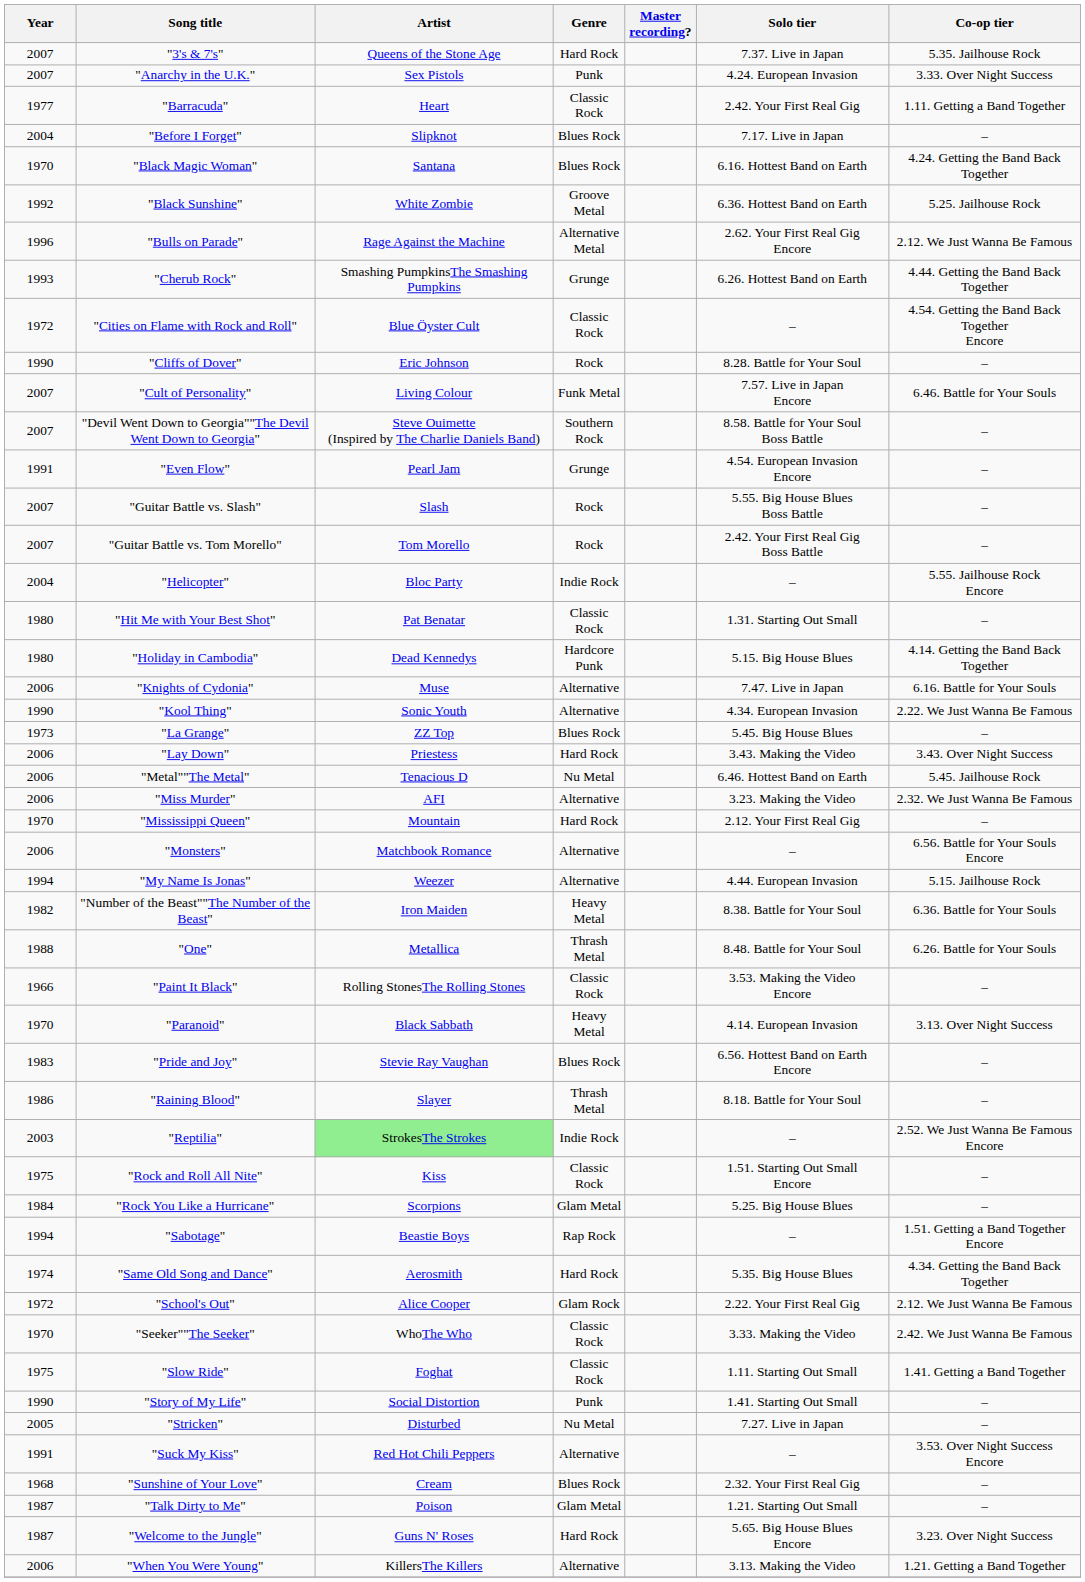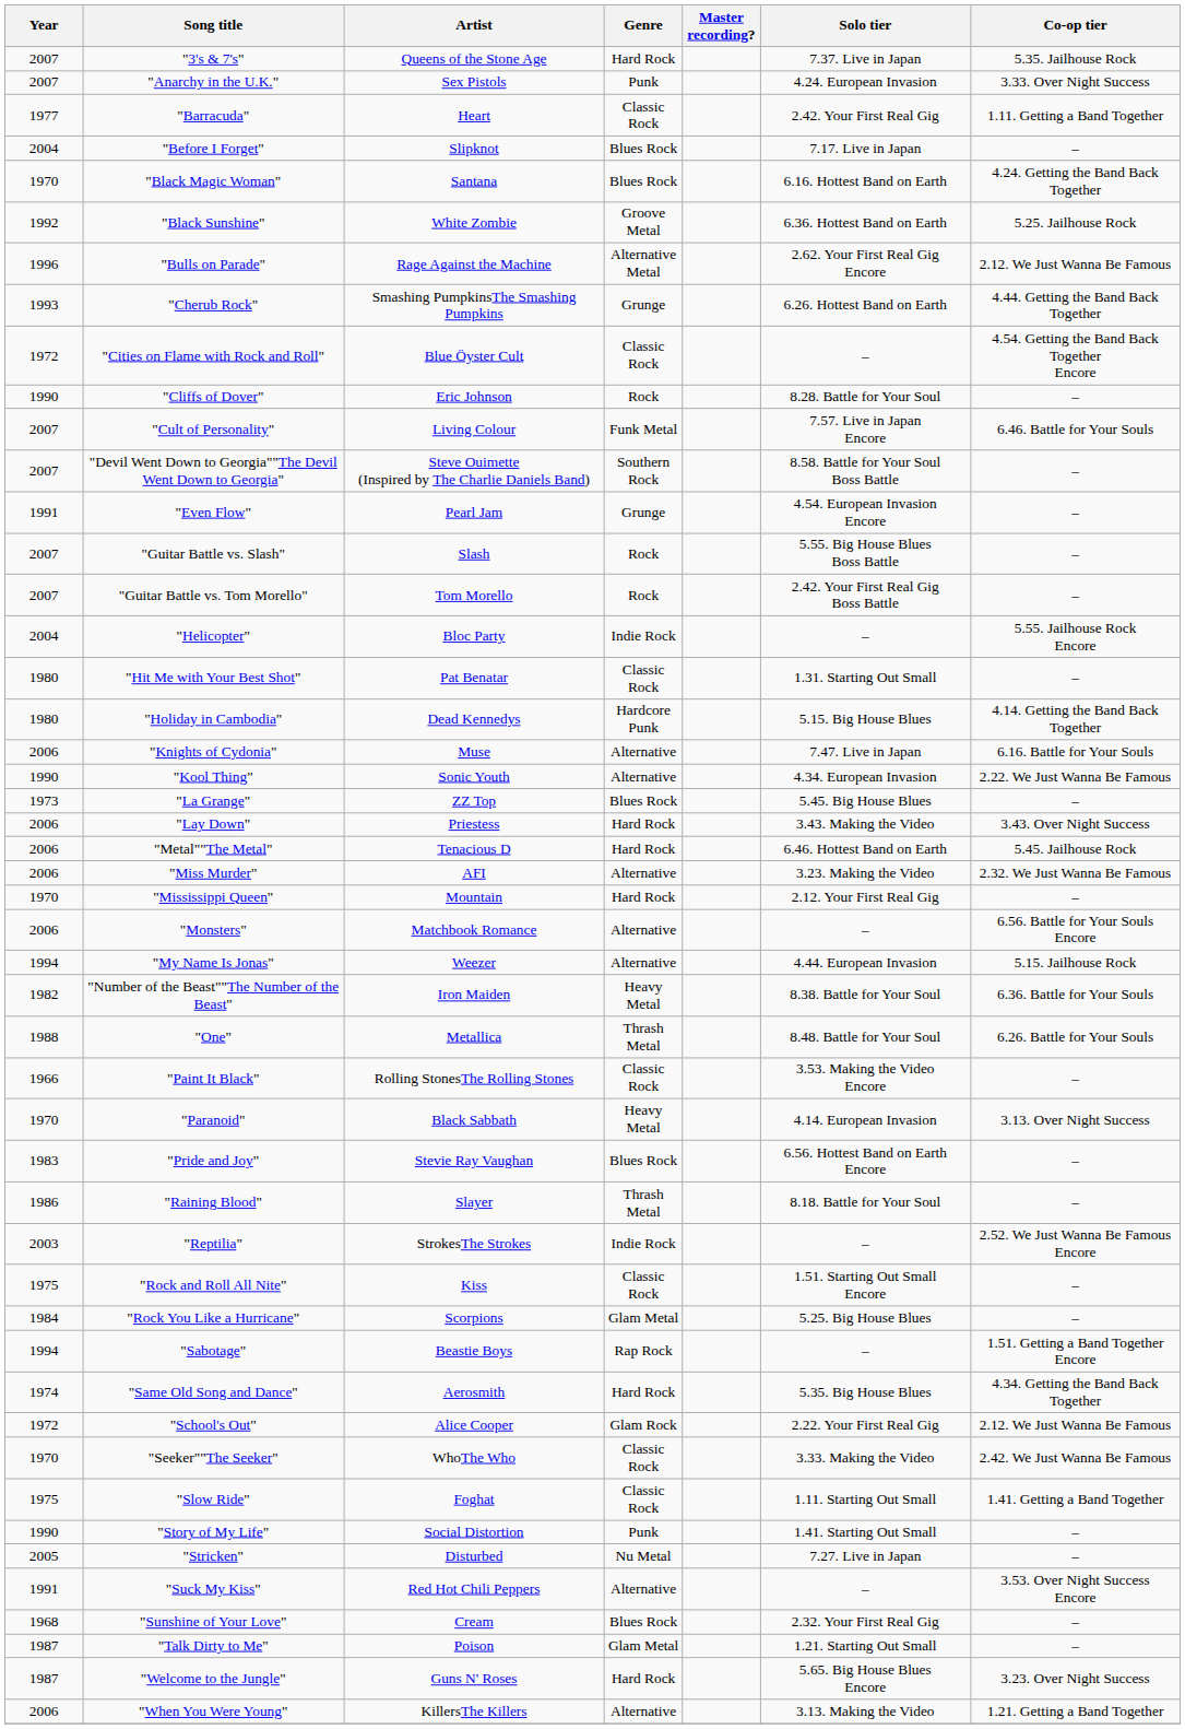"Metal""The Metal" | Genre: Nu Metal -> Hard Rock
"Reptilia" | Artist: lightgreen background -> no background
